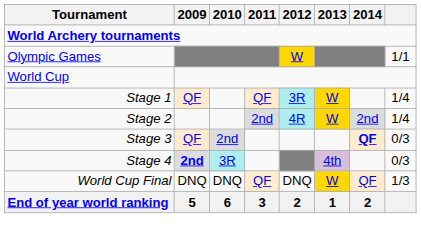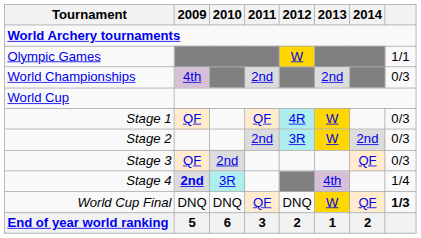+ row: World Championships | 4th | 2nd | 2nd | 0/3
Stage 1 | 2012: 3R -> 4R
Stage 1 | column 8: 1/4 -> 0/3
Stage 2 | 2012: 4R -> 3R
Stage 2 | column 8: 1/4 -> 0/3
Stage 3 | 2014: bold -> normal
Stage 4 | column 8: 0/3 -> 1/4
World Cup Final | column 8: normal -> bold
